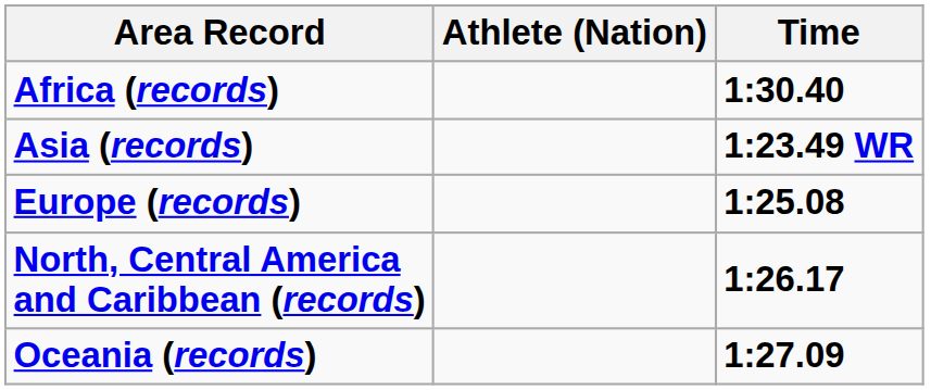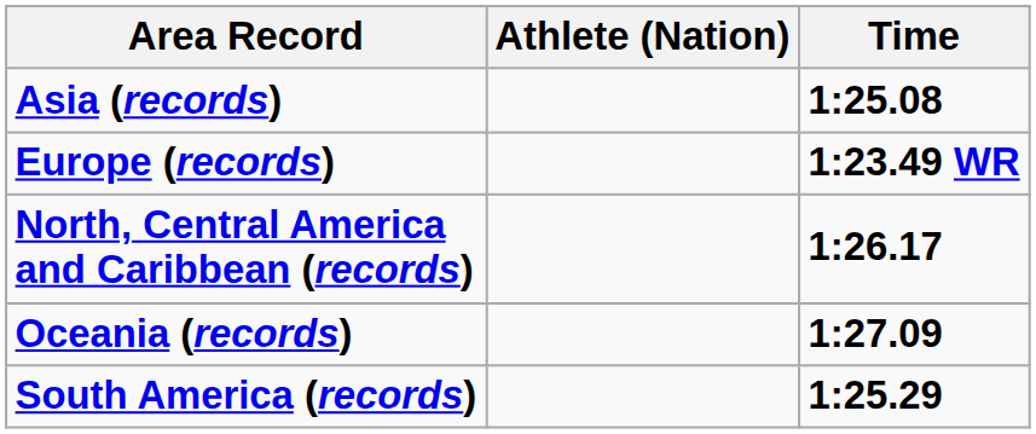- row: Africa (records) | 1:30.40
Asia (records) | Time: 1:23.49 WR -> 1:25.08
Europe (records) | Time: 1:25.08 -> 1:23.49 WR
+ row: South America (records) | 1:25.29
